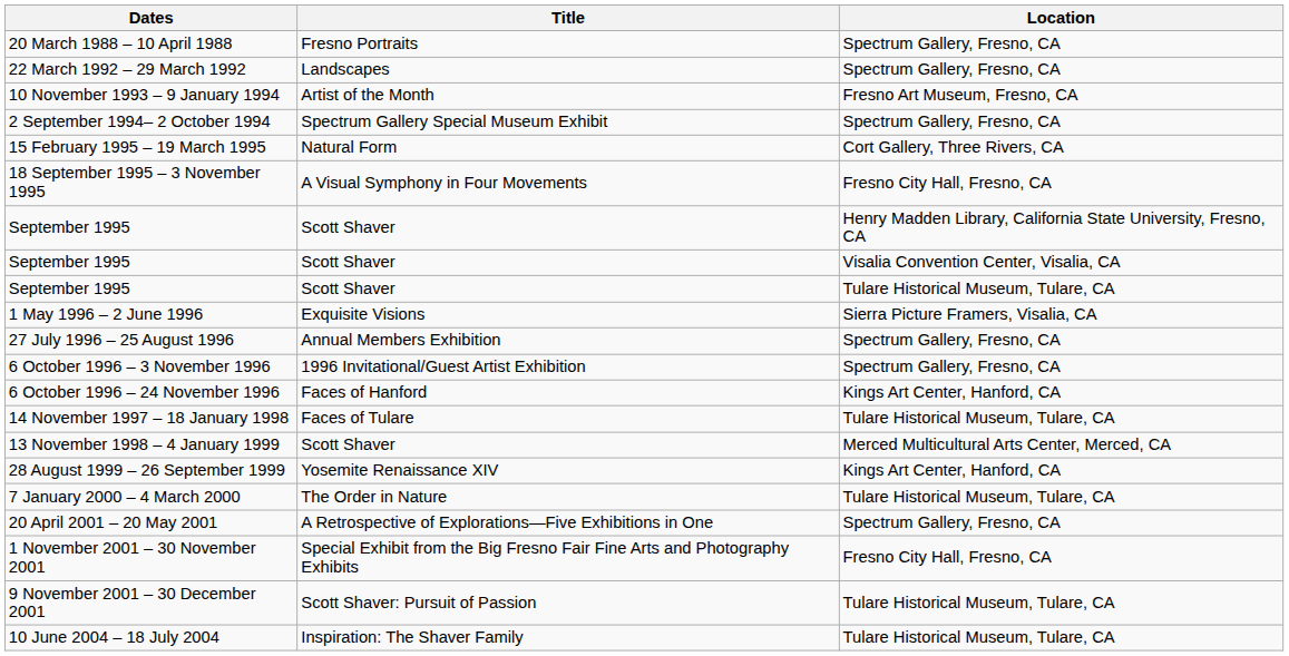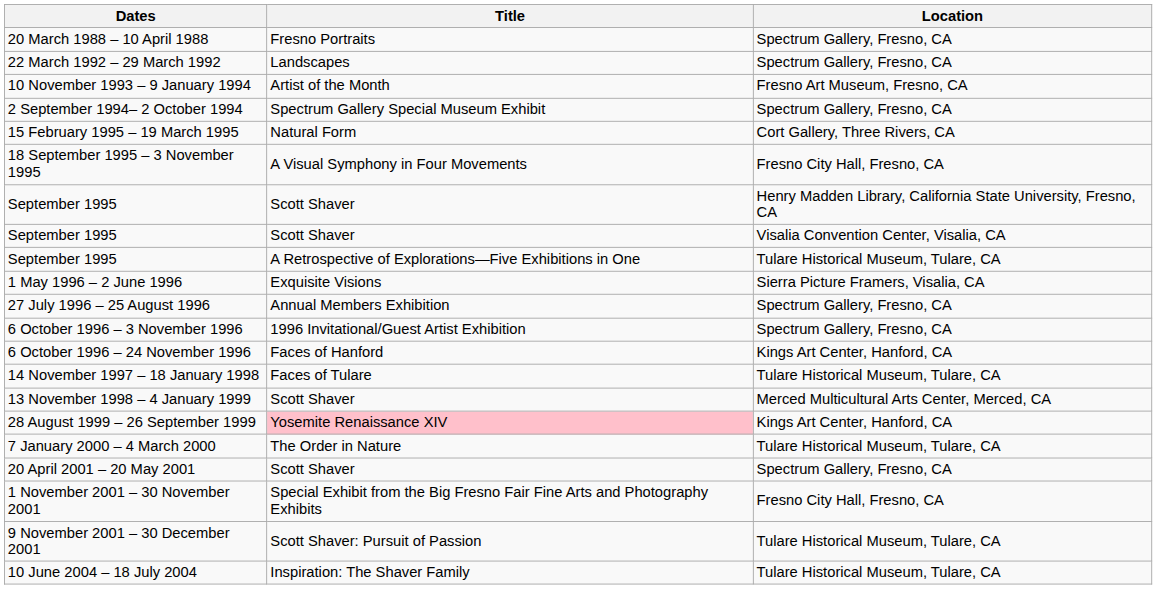September 1995 / Tulare Historical Museum, Tulare, CA | Title: Scott Shaver -> A Retrospective of Explorations—Five Exhibitions in One
28 August 1999 – 26 September 1999 | Title: no background -> pink background
20 April 2001 – 20 May 2001 | Title: A Retrospective of Explorations—Five Exhibitions in One -> Scott Shaver
